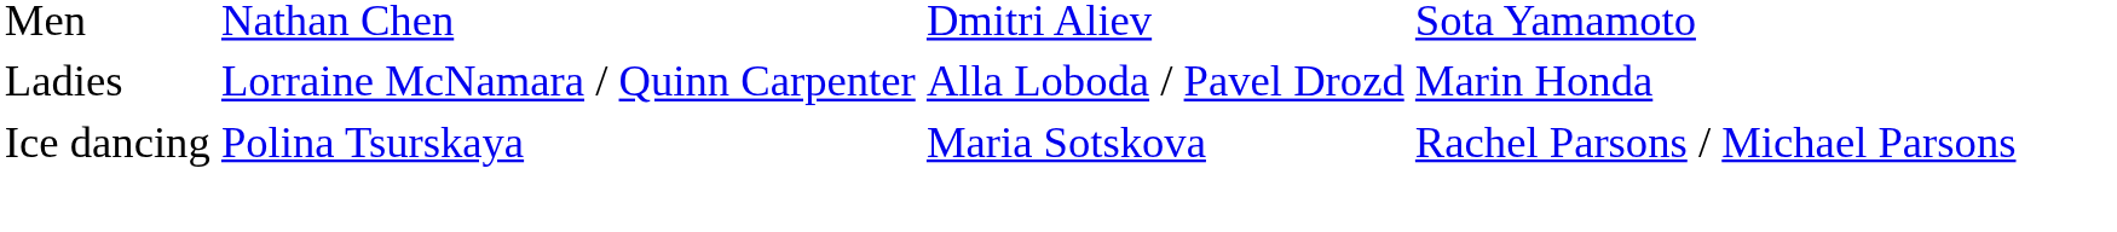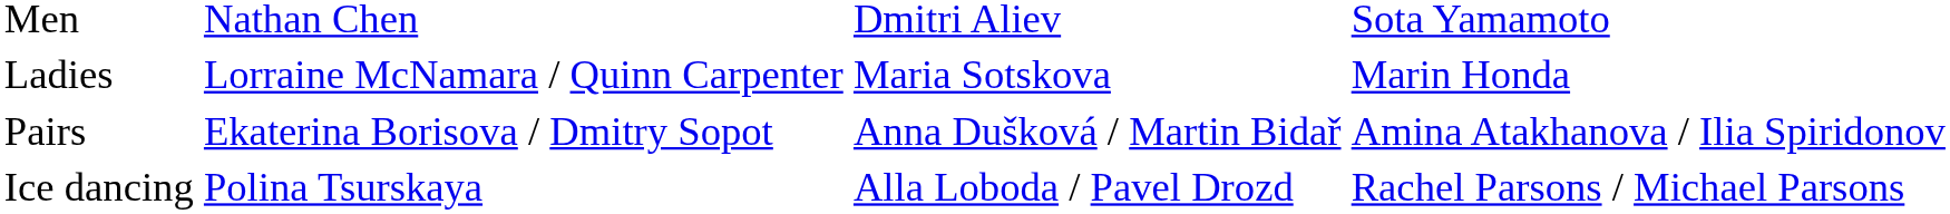Ladies | column 3: Alla Loboda / Pavel Drozd -> Maria Sotskova
+ row: Pairs | Ekaterina Borisova / Dmitry Sopot | Anna Dušková / Martin Bidař | Amina Atakhanova / Ilia Spiridonov
Ice dancing | column 3: Maria Sotskova -> Alla Loboda / Pavel Drozd
